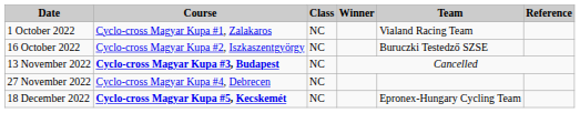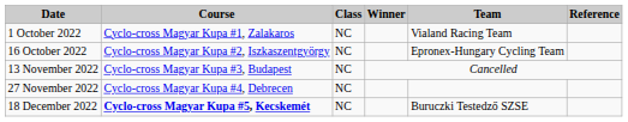16 October 2022 | Team: Buruczki Testedző SZSE -> Epronex-Hungary Cycling Team
13 November 2022 | Course: bold -> normal
18 December 2022 | Team: Epronex-Hungary Cycling Team -> Buruczki Testedző SZSE
